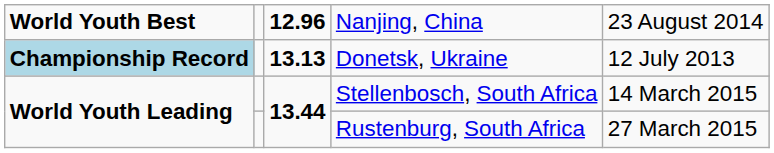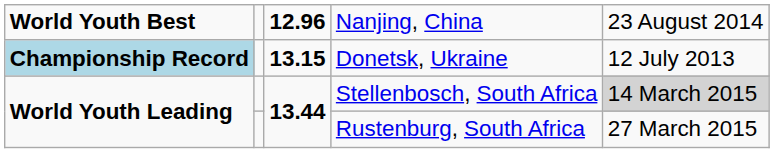Donetsk, Ukraine | column 3: 13.13 -> 13.15
Stellenbosch, South Africa | column 5: no background -> lightgrey background
